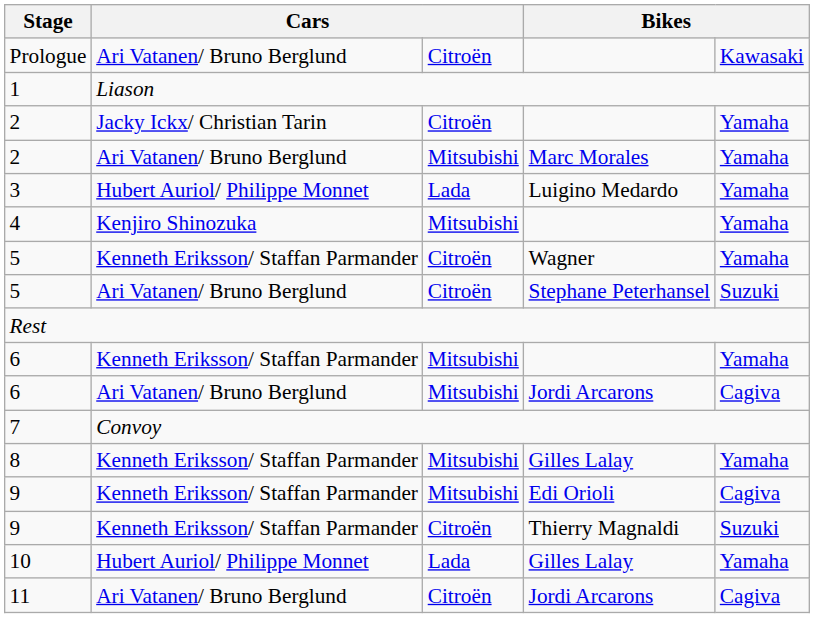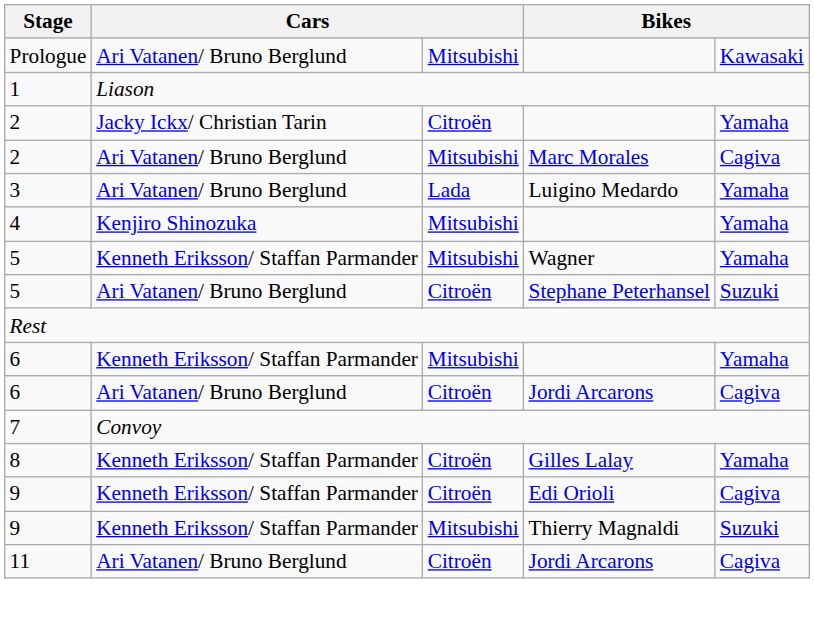Prologue | column 3: Citroën -> Mitsubishi
2 / Marc Morales | column 5: Yamaha -> Cagiva
3 | column 2: Hubert Auriol/ Philippe Monnet -> Ari Vatanen/ Bruno Berglund
5 / Wagner | column 3: Citroën -> Mitsubishi
6 / Jordi Arcarons | column 3: Mitsubishi -> Citroën
8 | column 3: Mitsubishi -> Citroën
9 / Edi Orioli | column 3: Mitsubishi -> Citroën
9 / Thierry Magnaldi | column 3: Citroën -> Mitsubishi
- row: 10 | Hubert Auriol/ Philippe Monnet | Lada | Gilles Lalay | Yamaha
